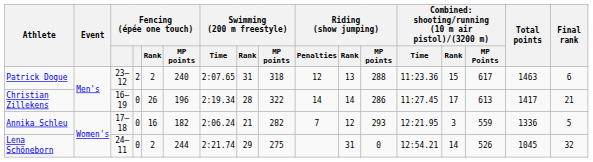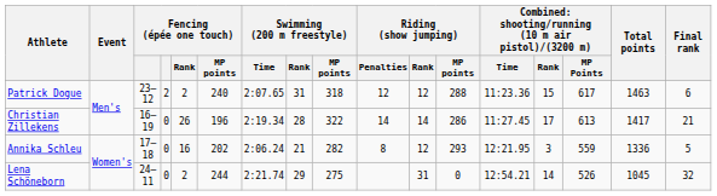Patrick Dogue | Riding (show jumping) / Rank: 13 -> 12
Annika Schleu | Fencing (épée one touch) / MP points: 182 -> 202
Annika Schleu | Riding (show jumping) / Penalties: 7 -> 8
